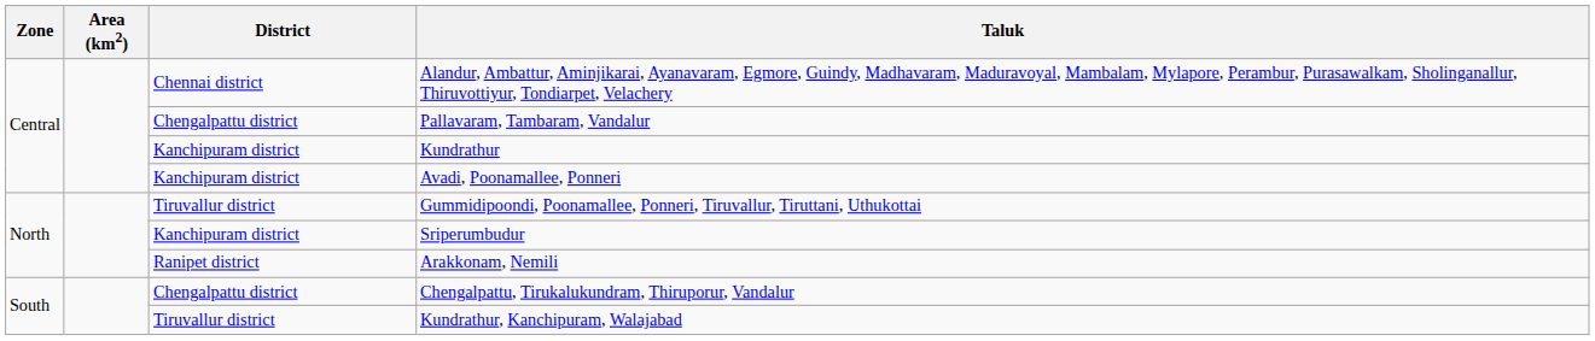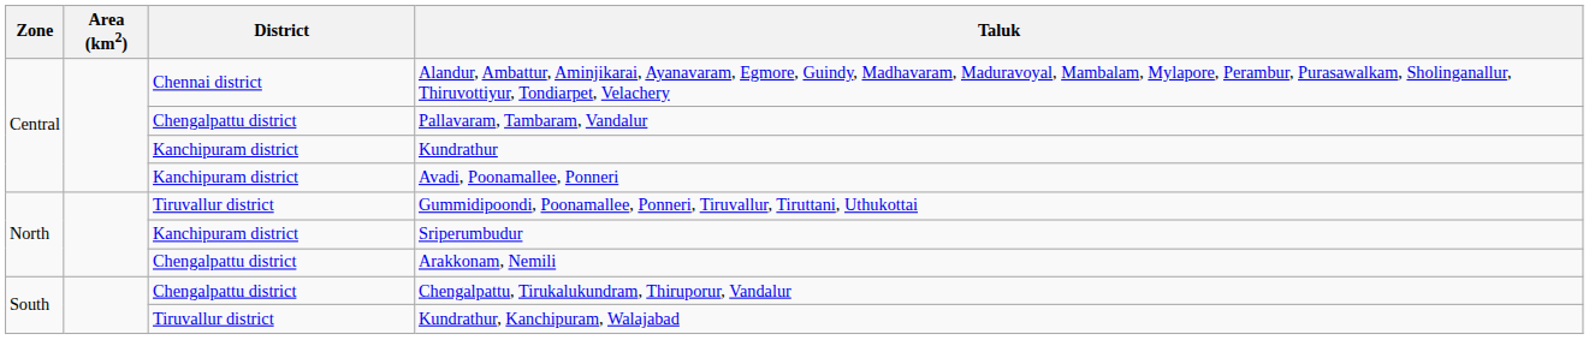Arakkonam, Nemili | District: Ranipet district -> Chengalpattu district
